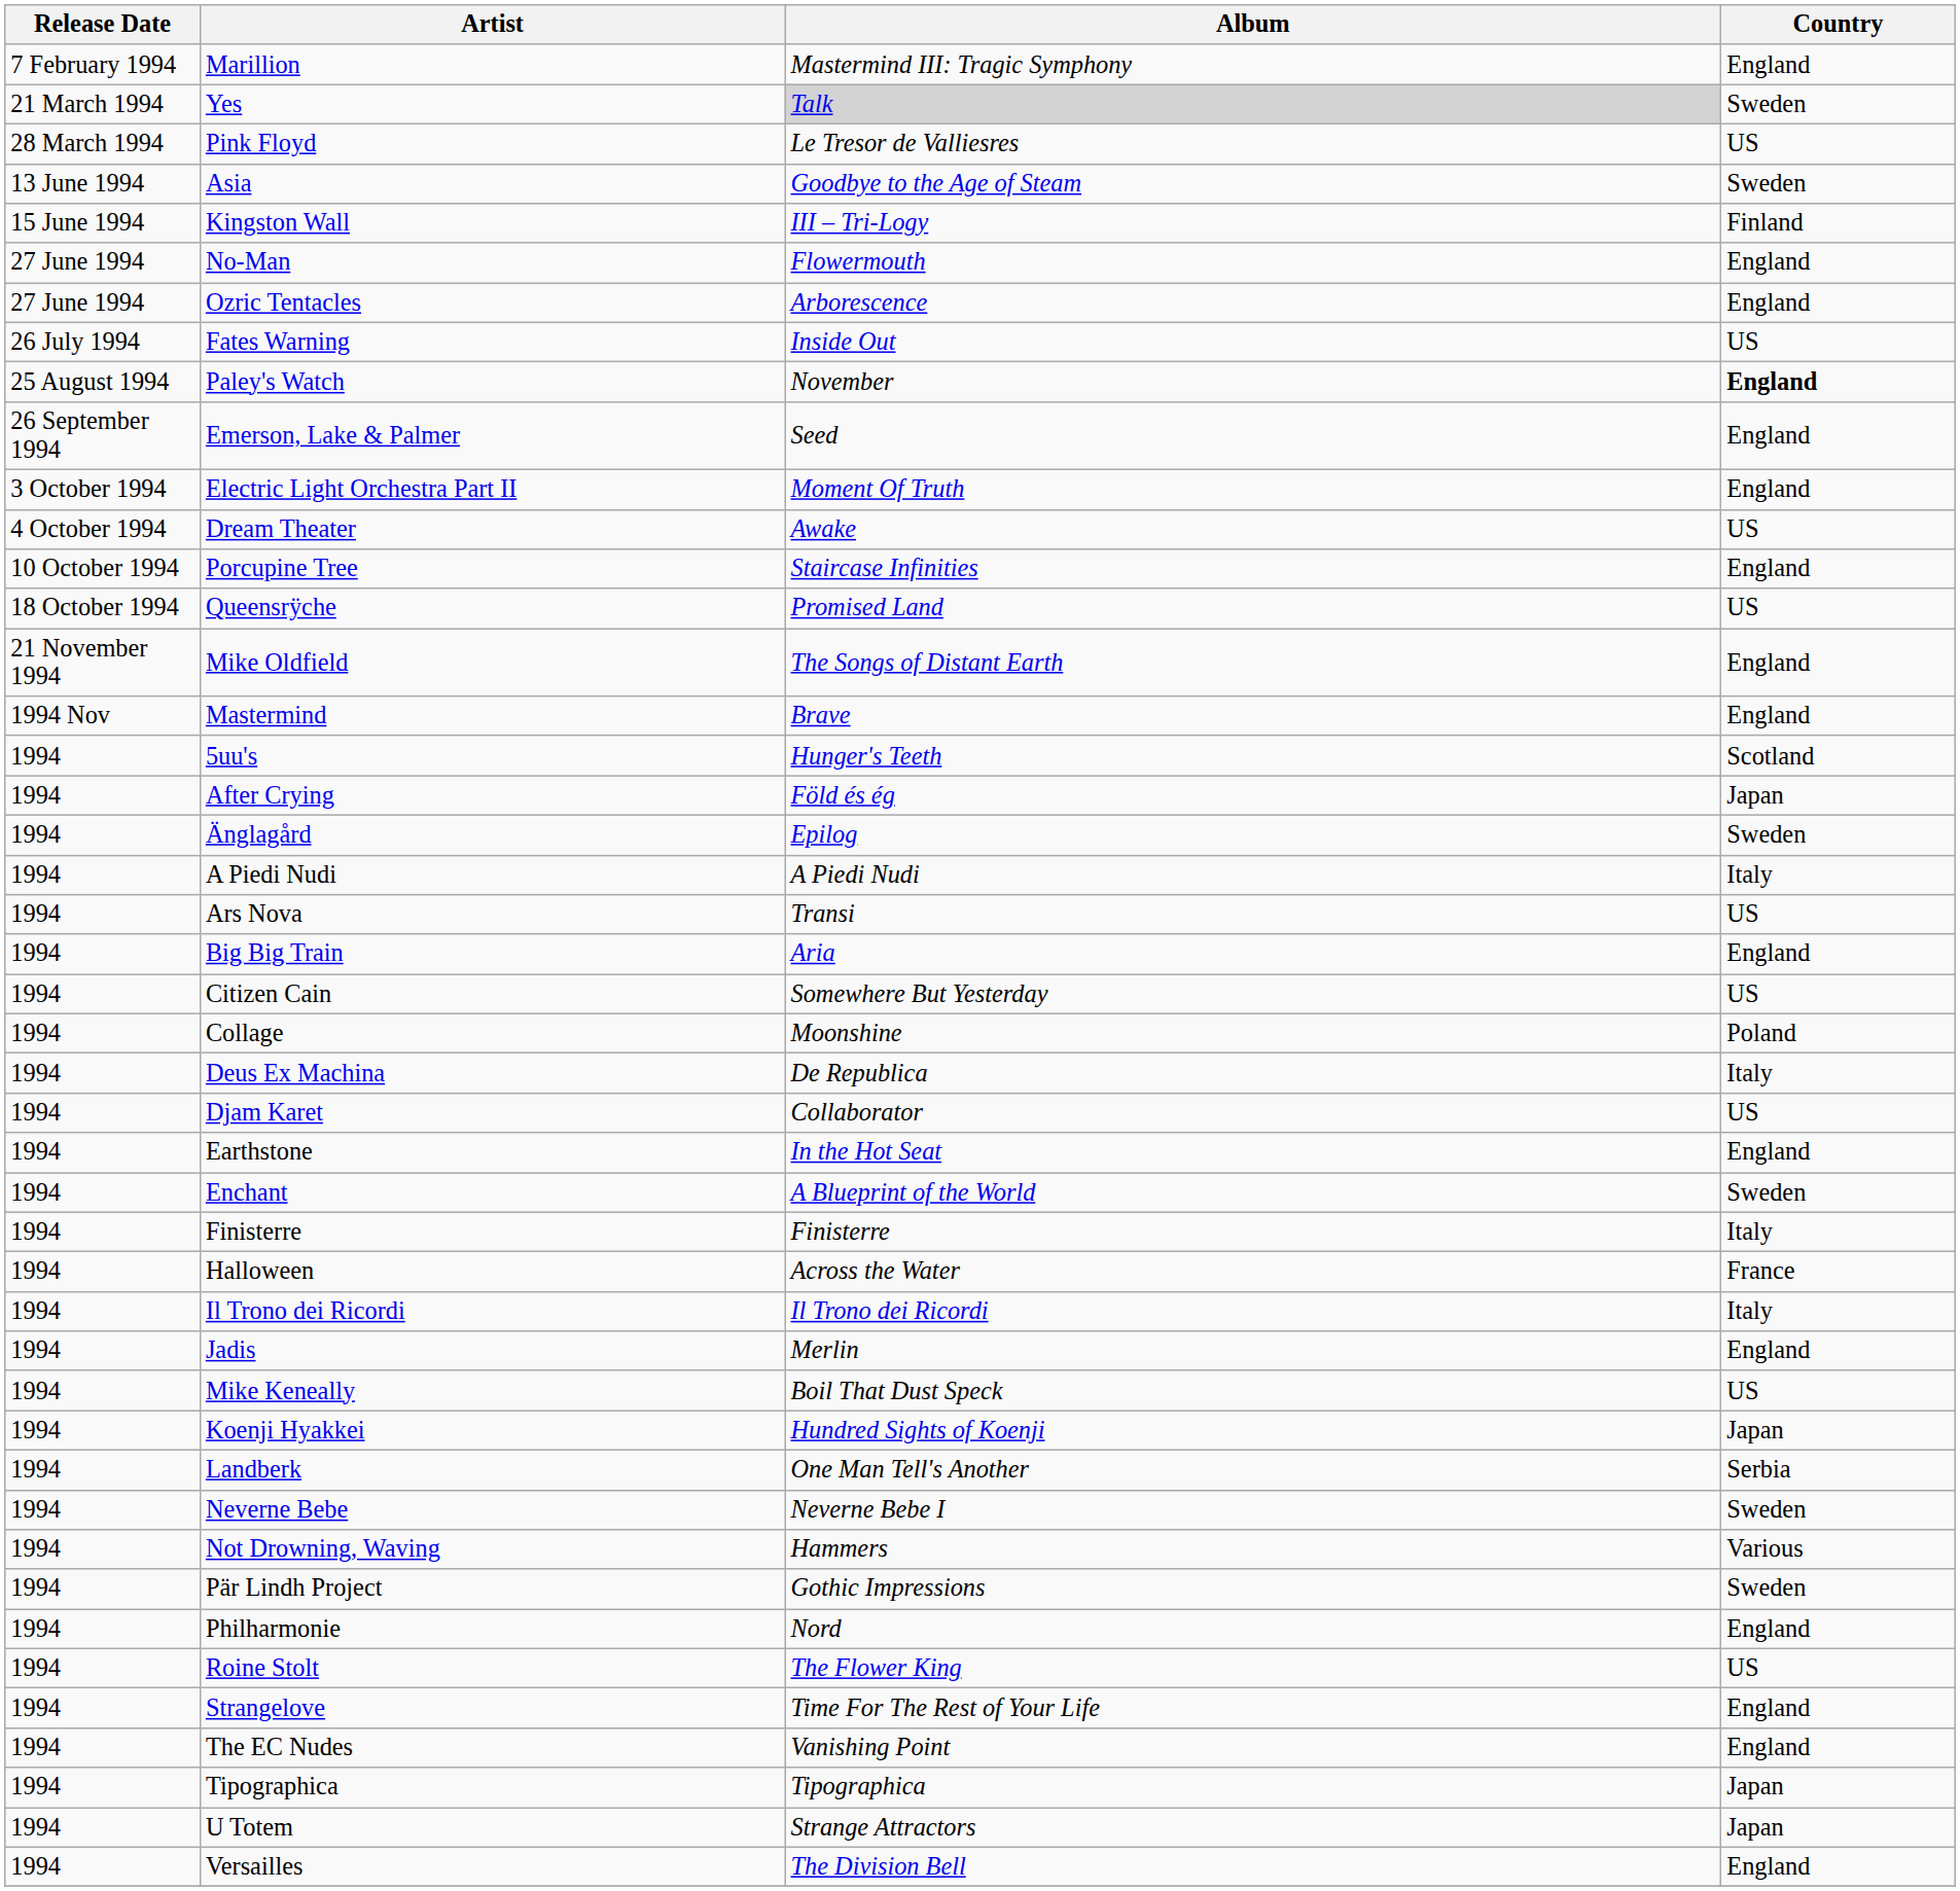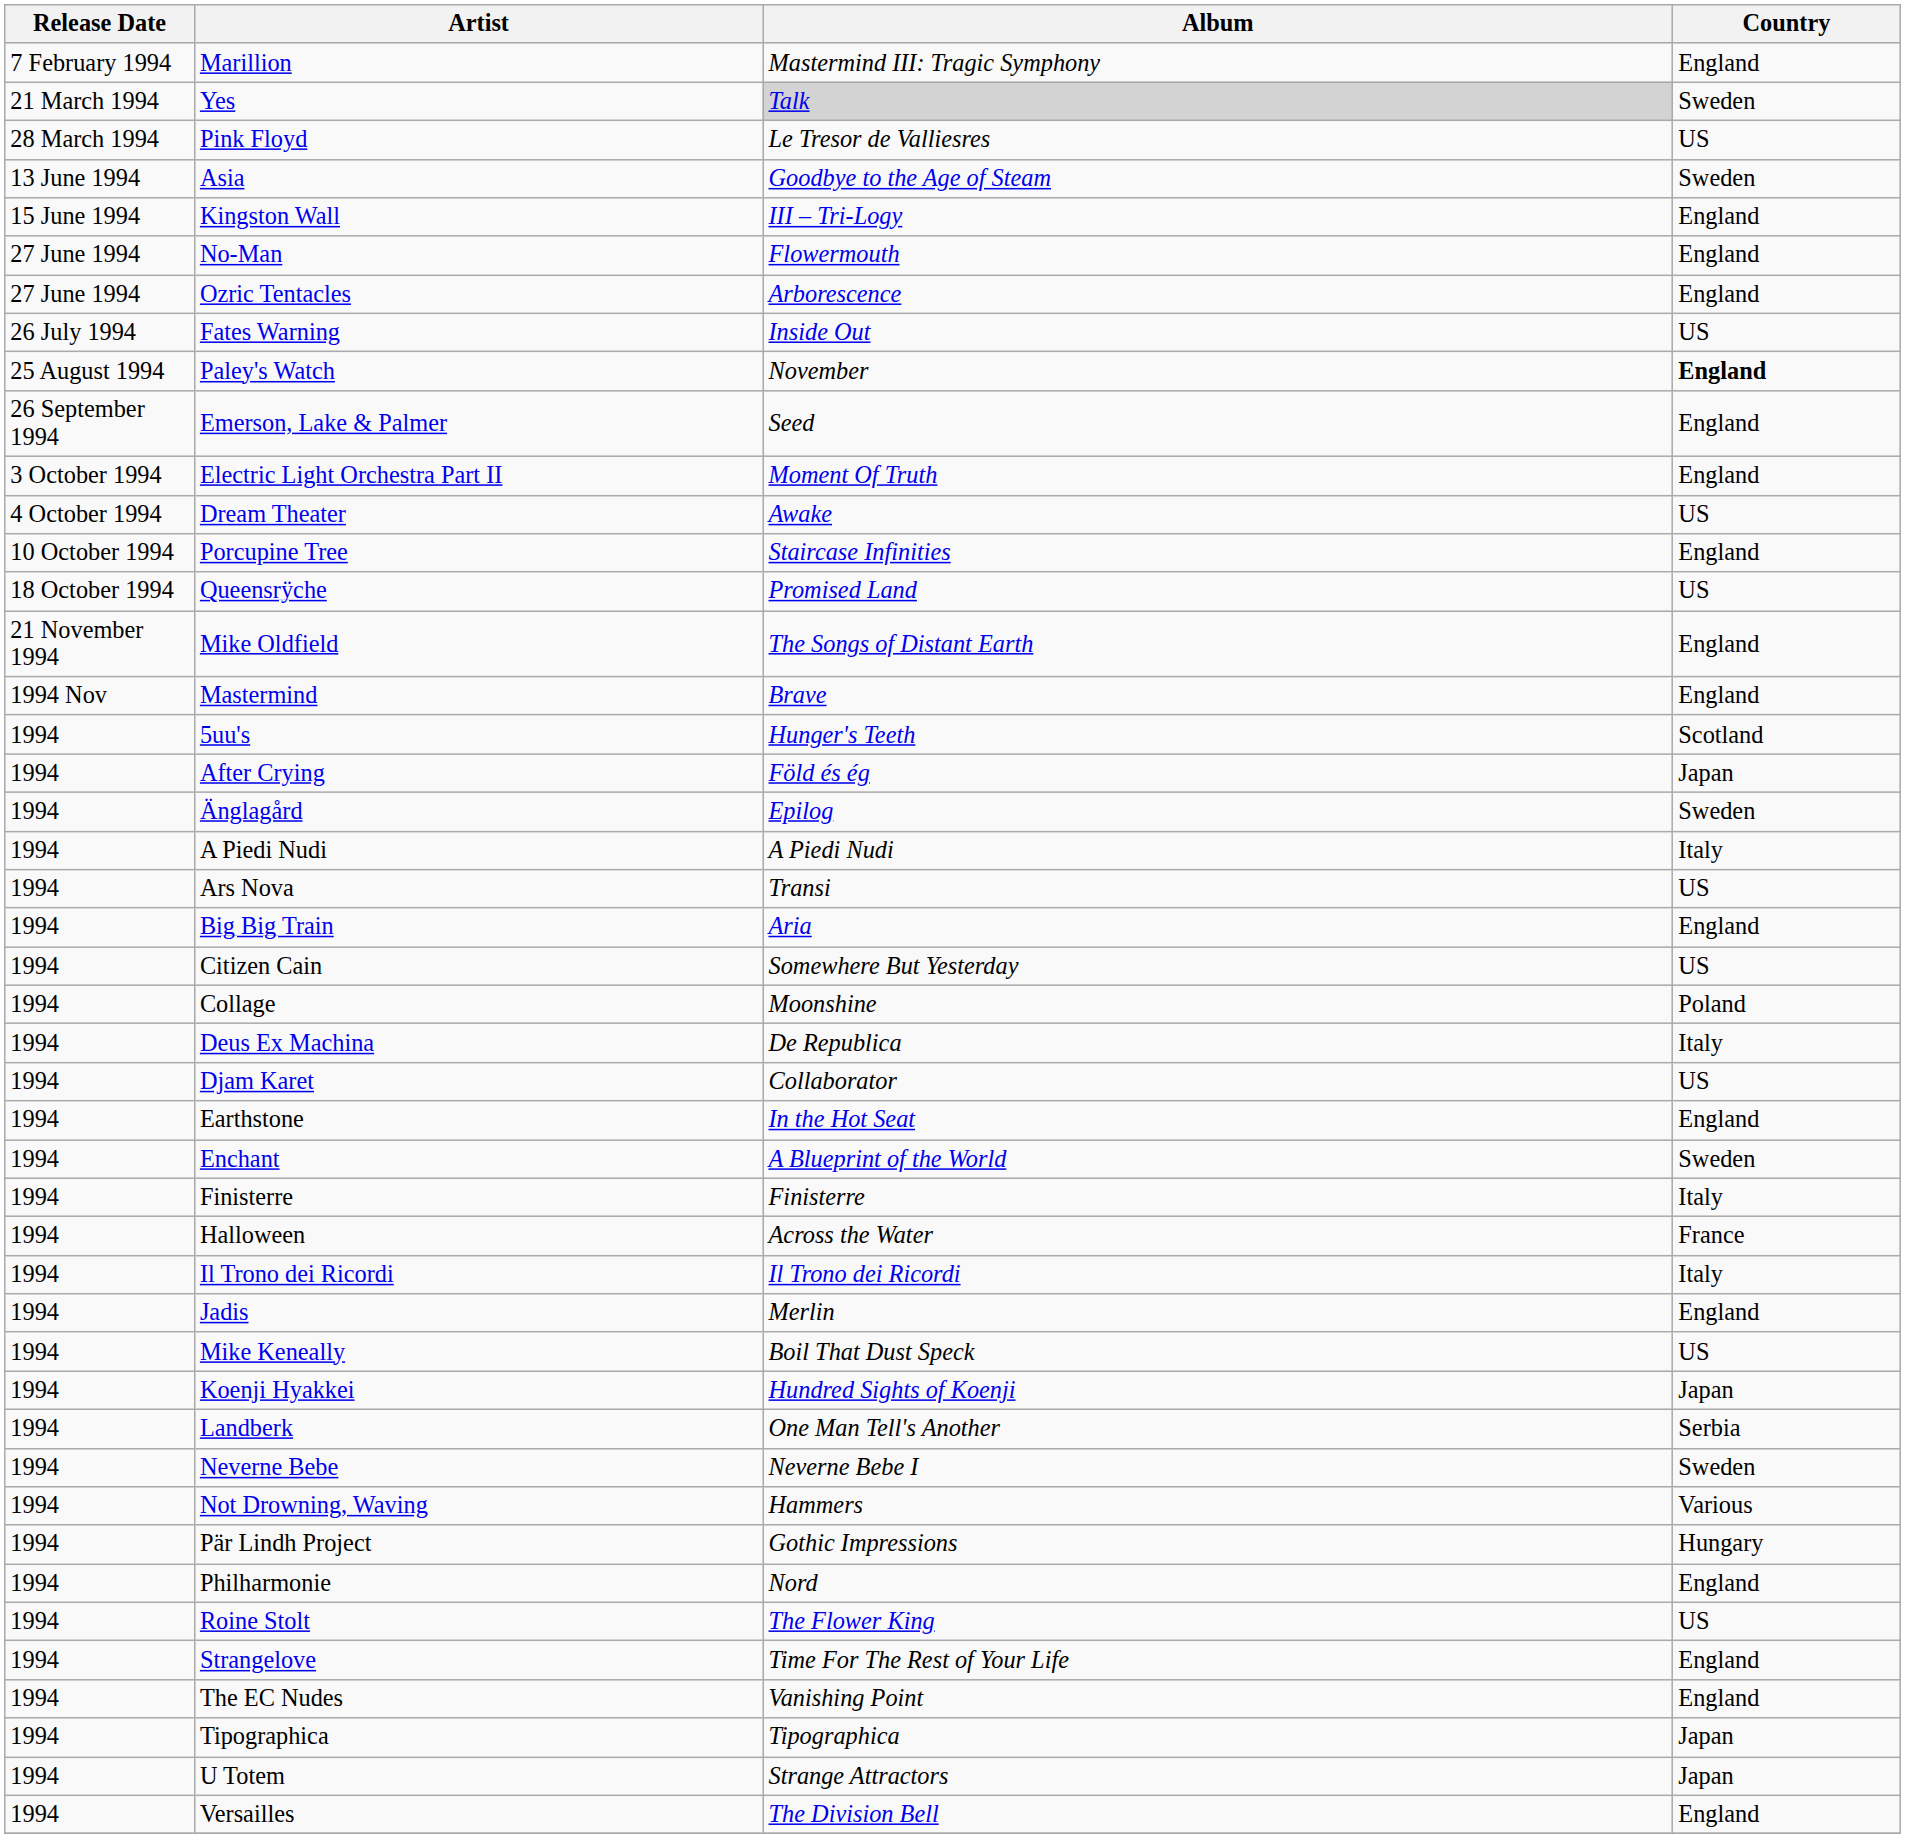Kingston Wall | Country: Finland -> England
Pär Lindh Project | Country: Sweden -> Hungary
